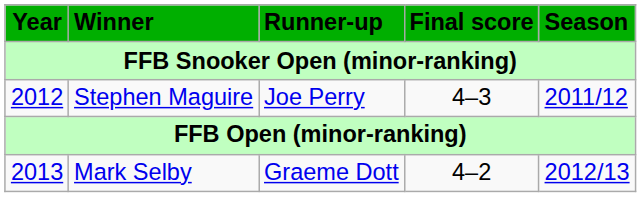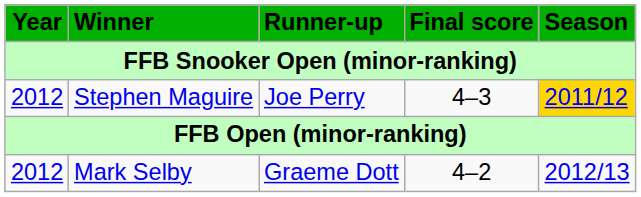Stephen Maguire | Season: no background -> gold background
Mark Selby | Year: 2013 -> 2012
